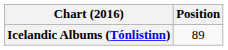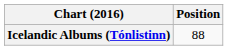Icelandic Albums (Tónlistinn) | Position: 89 -> 88
